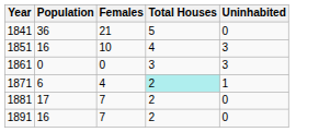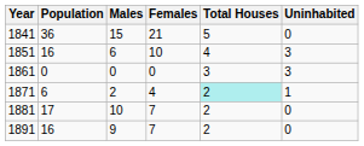+ column: Males | 15 | 6 | 0 | 2 | 10 | 9
